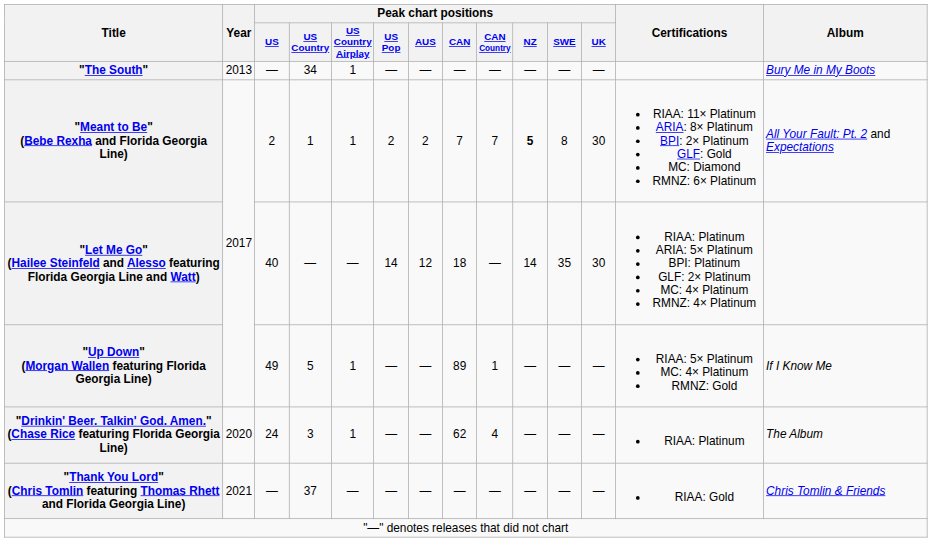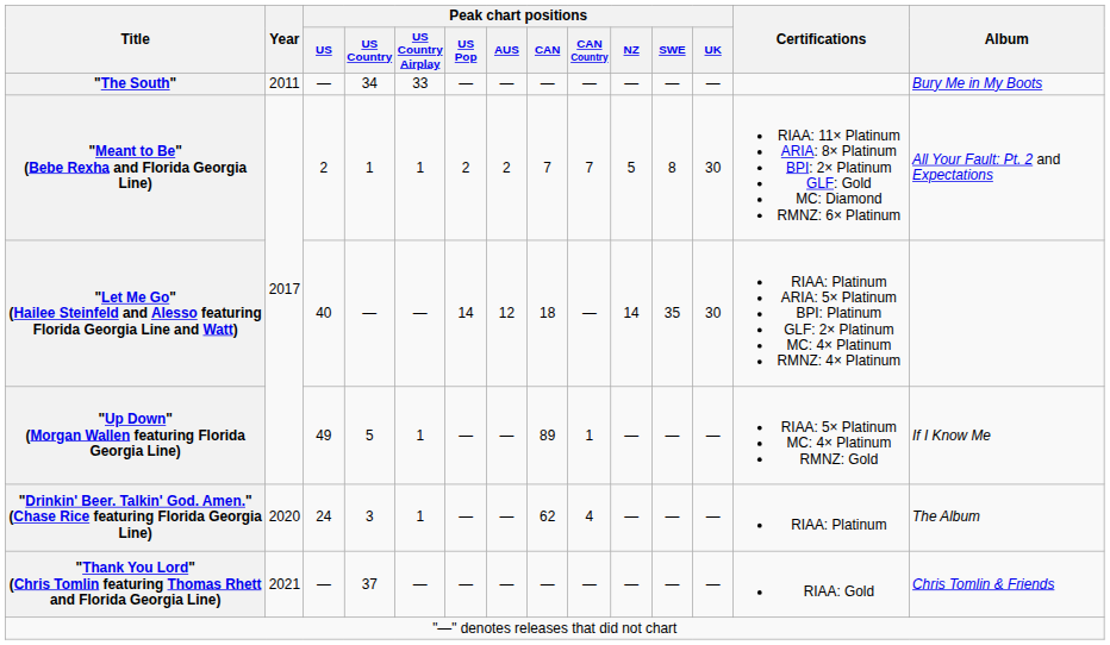"The South" | Year: 2013 -> 2011
"The South" | Peak chart positions / US Country Airplay: 1 -> 33
"Meant to Be" (Bebe Rexha and Florida Georgia Line) | Peak chart positions / NZ: bold -> normal
